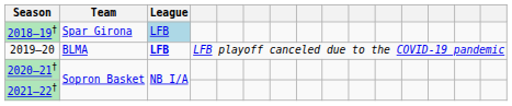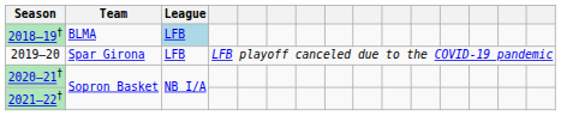2018–19† | Team: Spar Girona -> BLMA
2019–20 | Team: BLMA -> Spar Girona
2019–20 | League: bold -> normal
